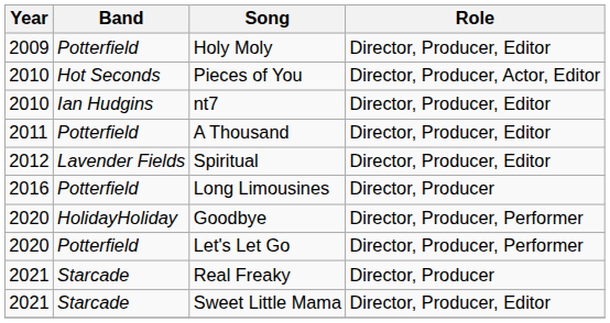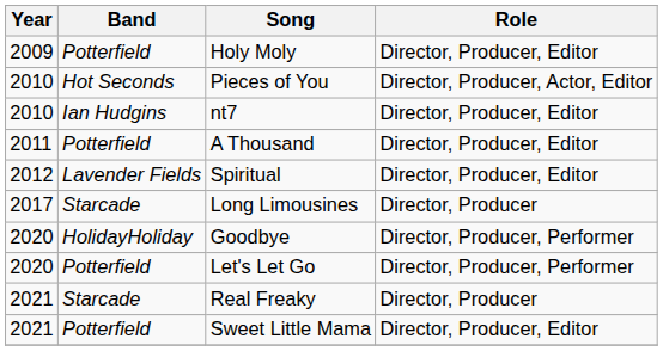Long Limousines | Year: 2016 -> 2017
Long Limousines | Band: Potterfield -> Starcade
Sweet Little Mama | Band: Starcade -> Potterfield
